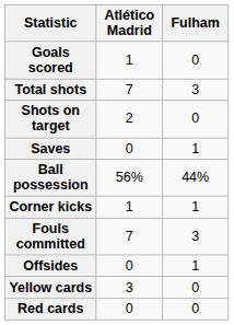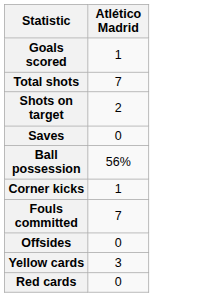- column: Fulham | 0 | 3 | 0 | 1 | 44% | 1 | 3 | 1 | 0 | 0
